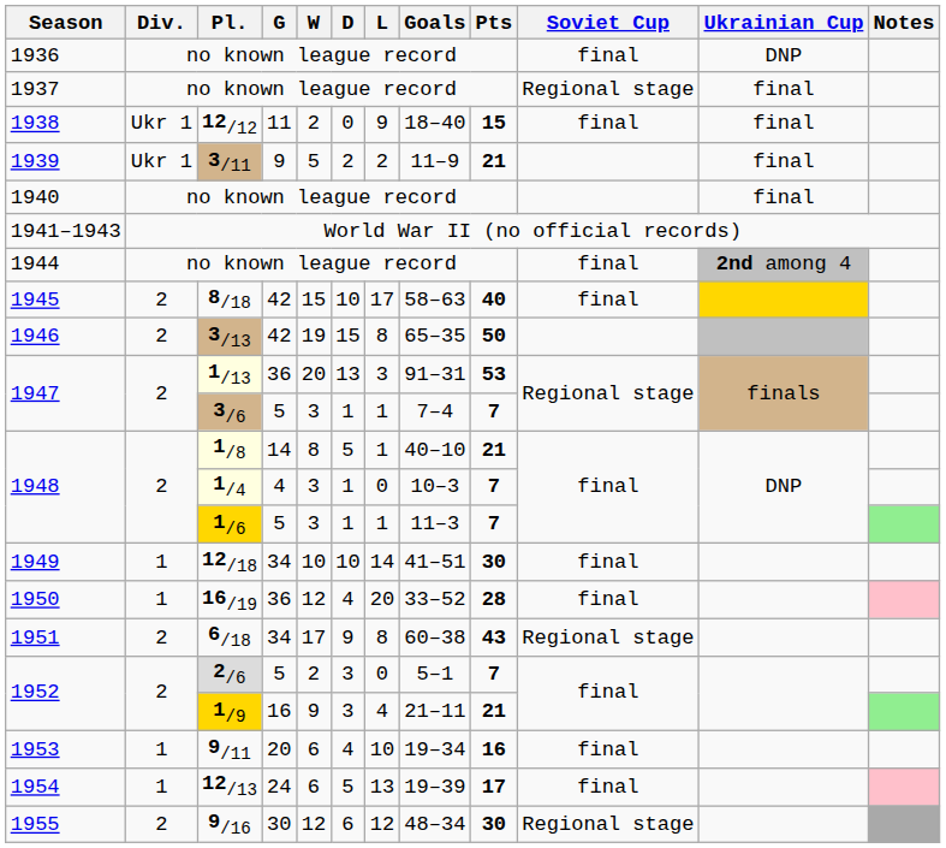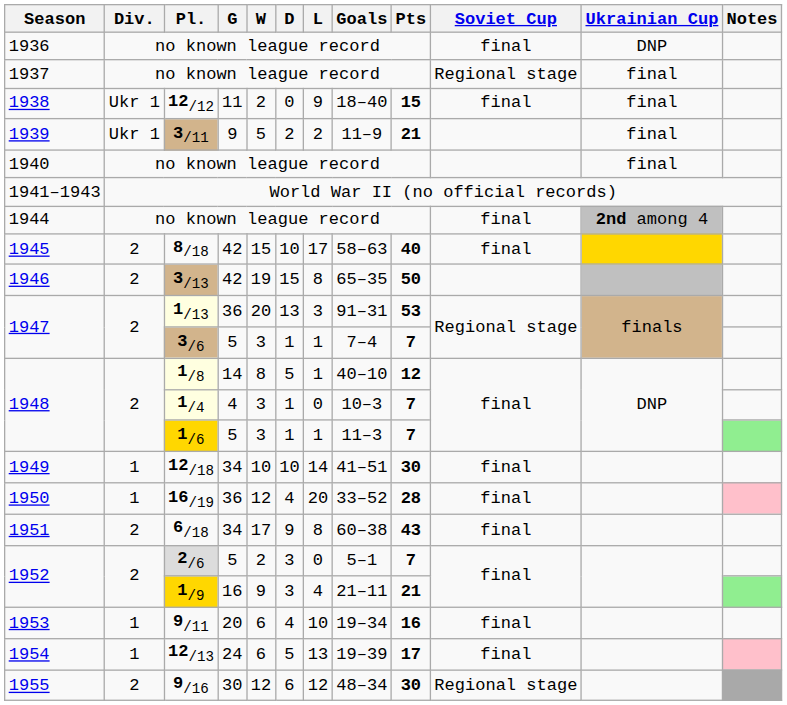1/8 | Pts: 21 -> 12
6/18 | Soviet Cup: Regional stage -> final
